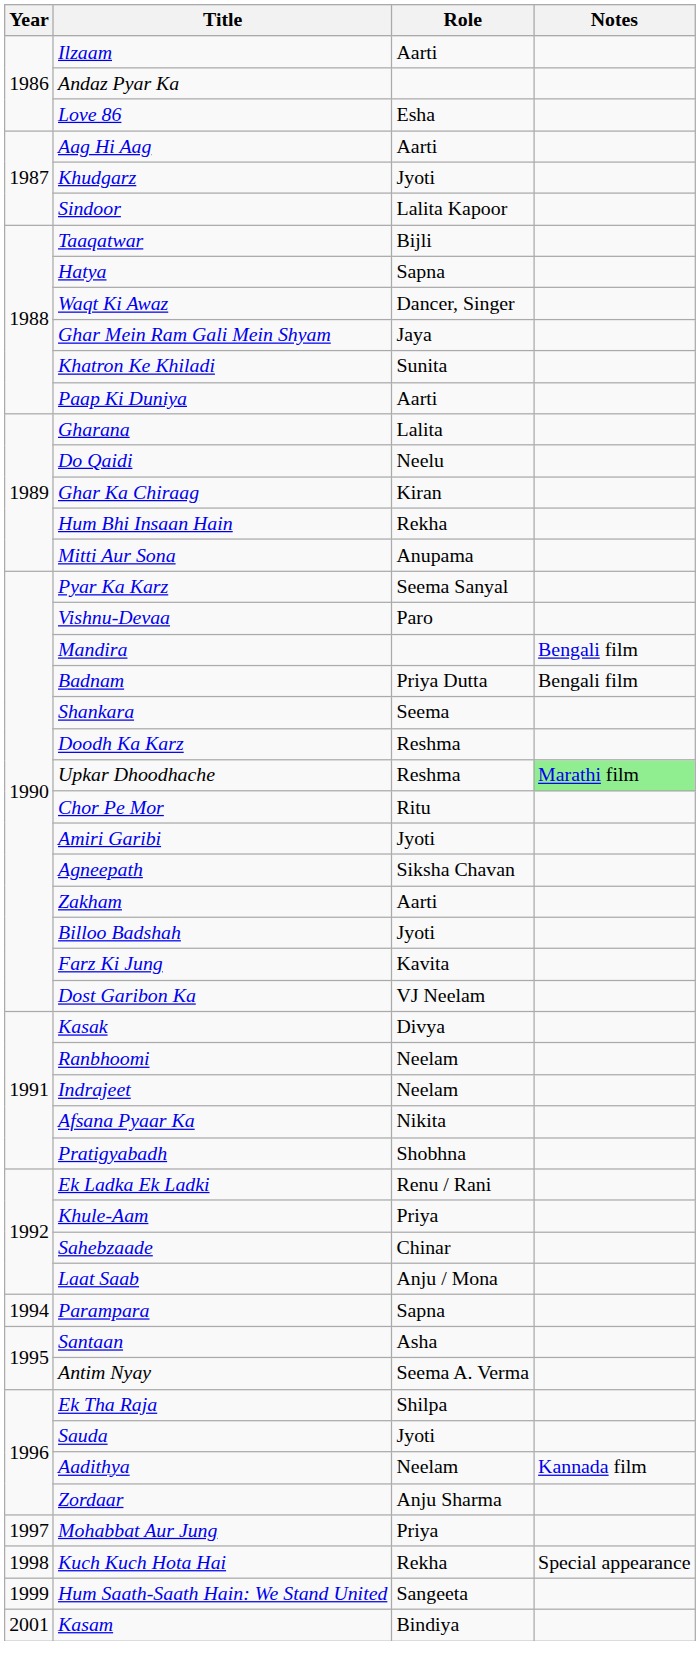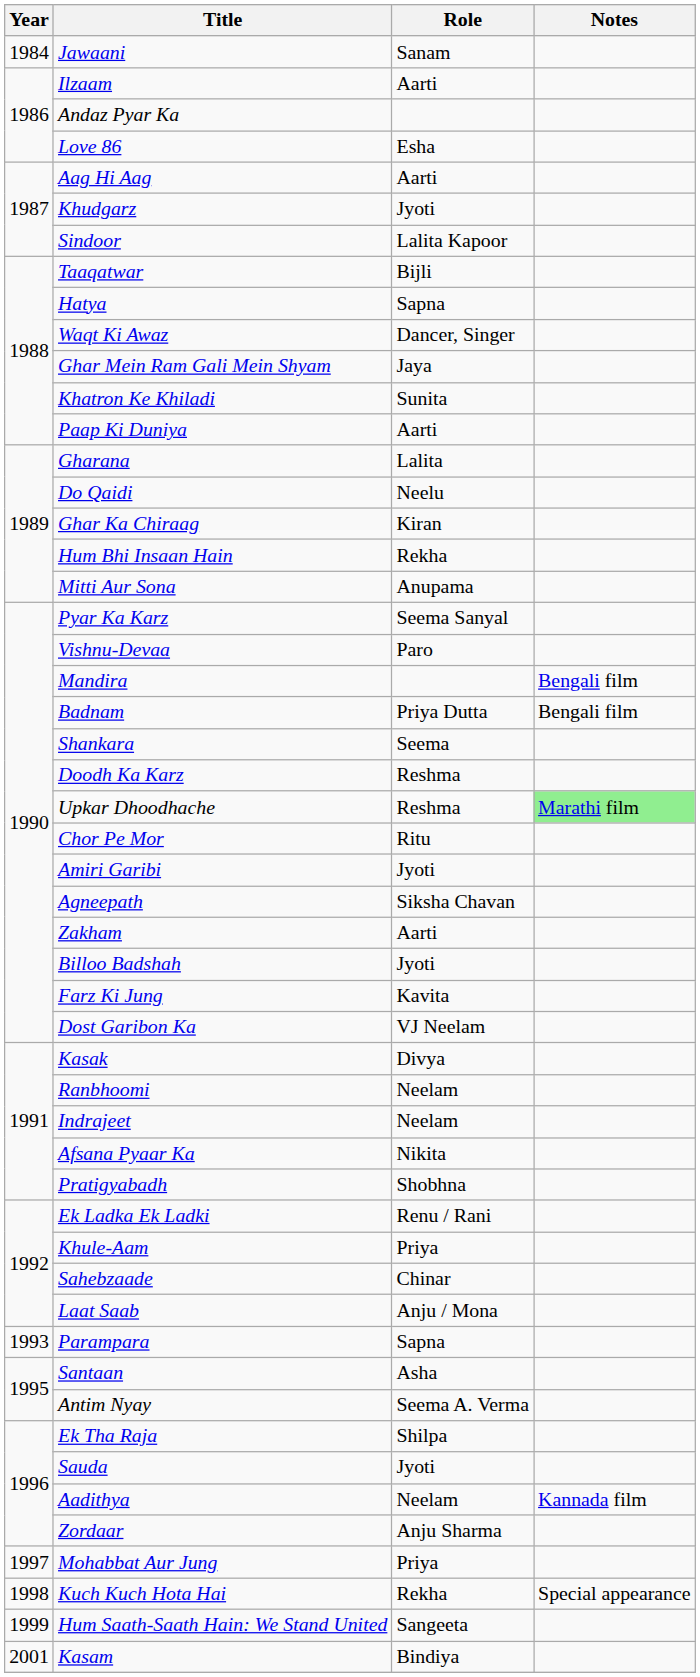+ row: 1984 | Jawaani | Sanam
Parampara | Year: 1994 -> 1993
